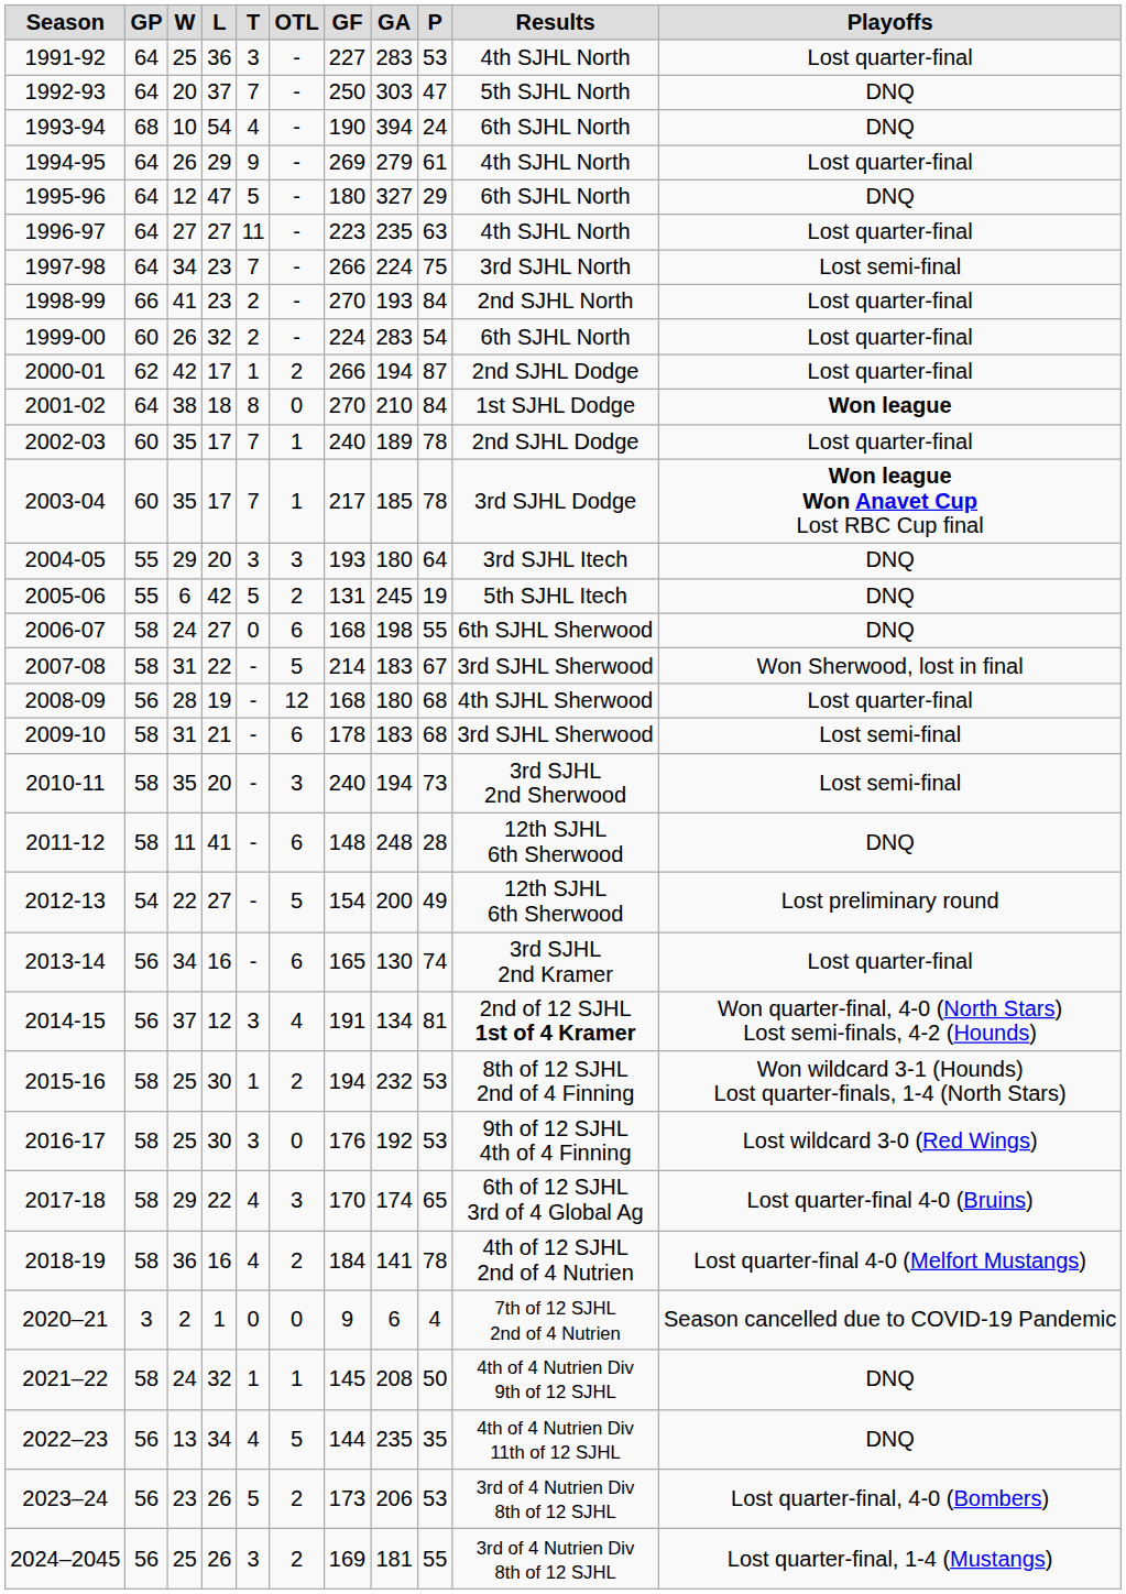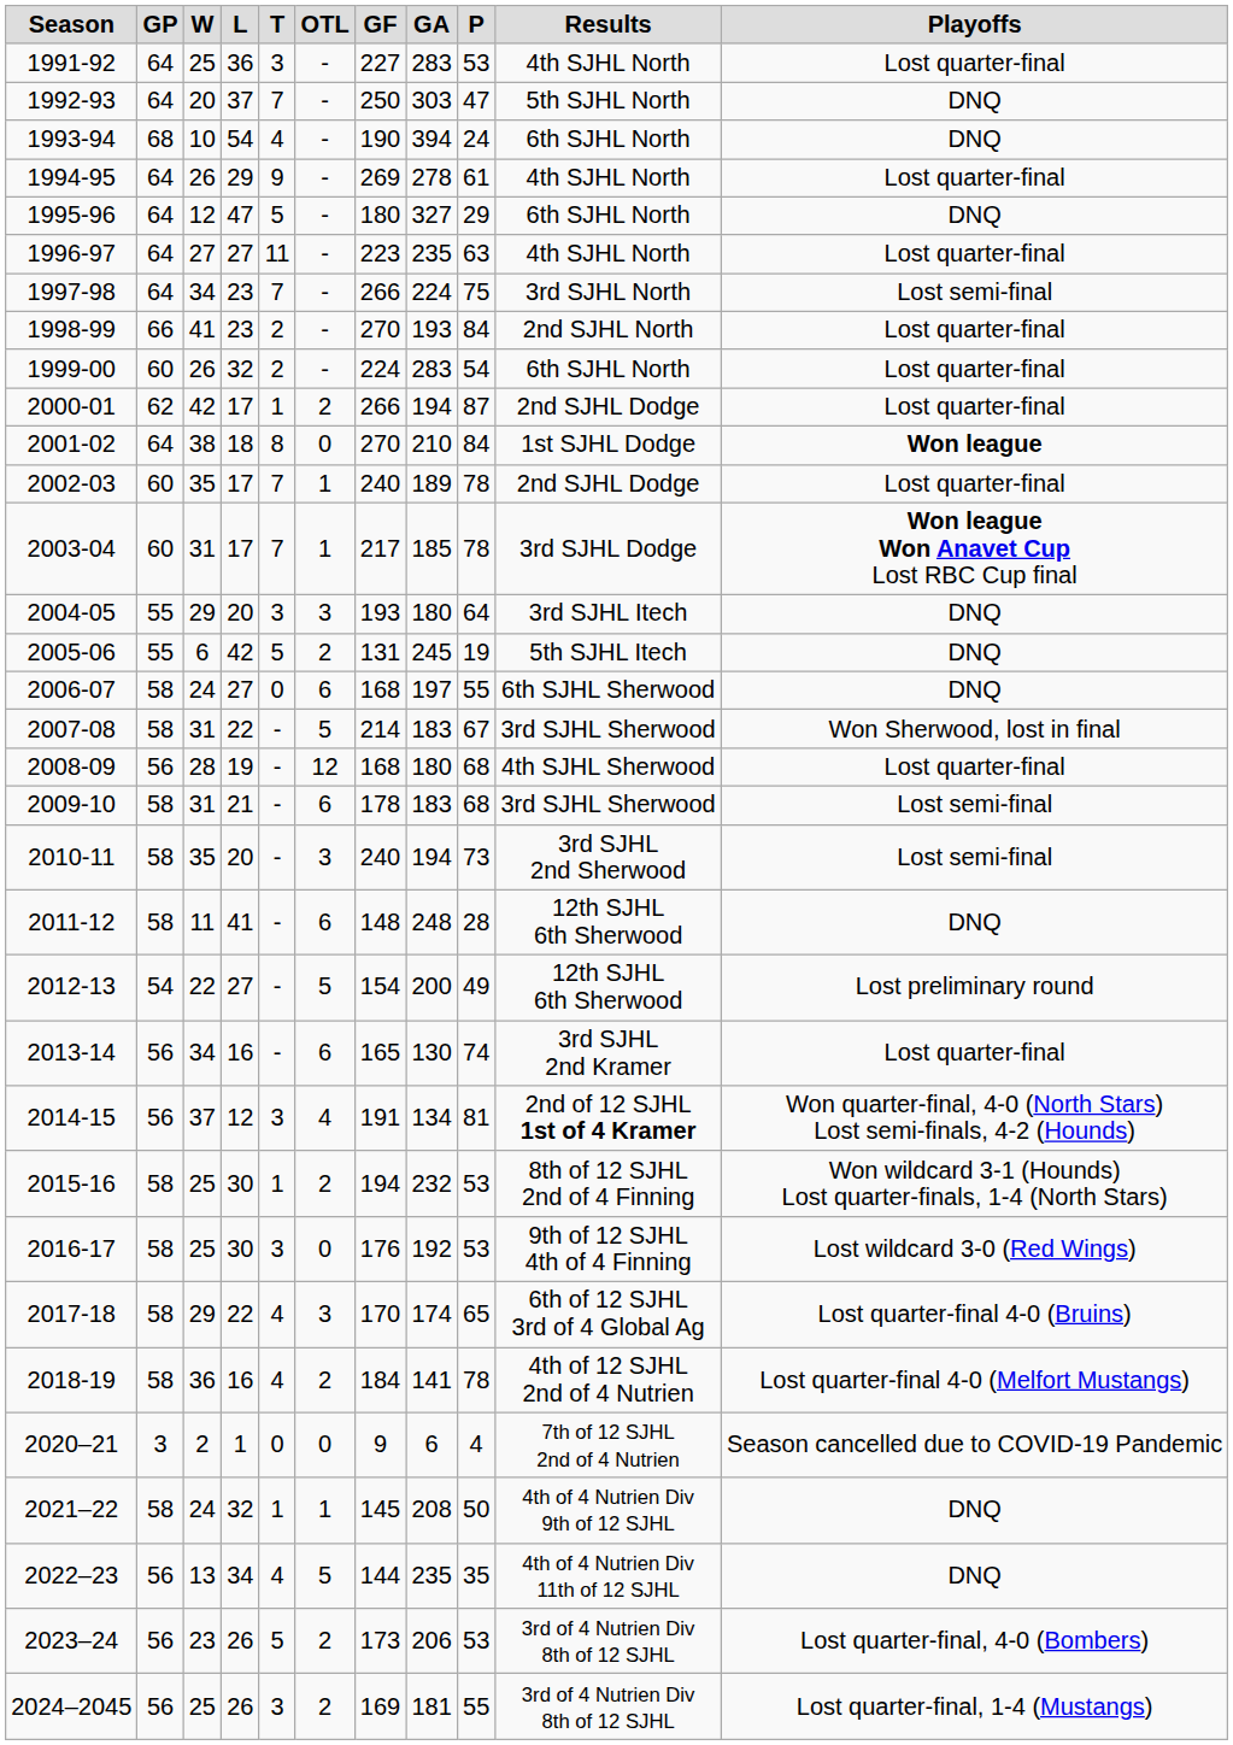1994-95 | GA: 279 -> 278
2003-04 | W: 35 -> 31
2006-07 | GA: 198 -> 197
